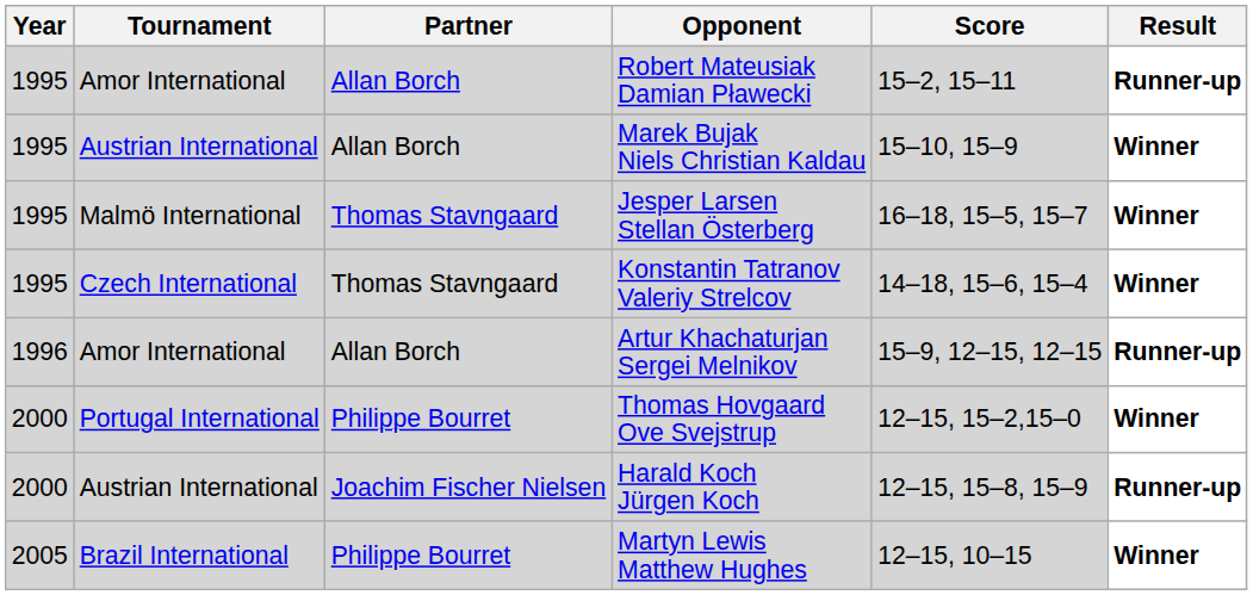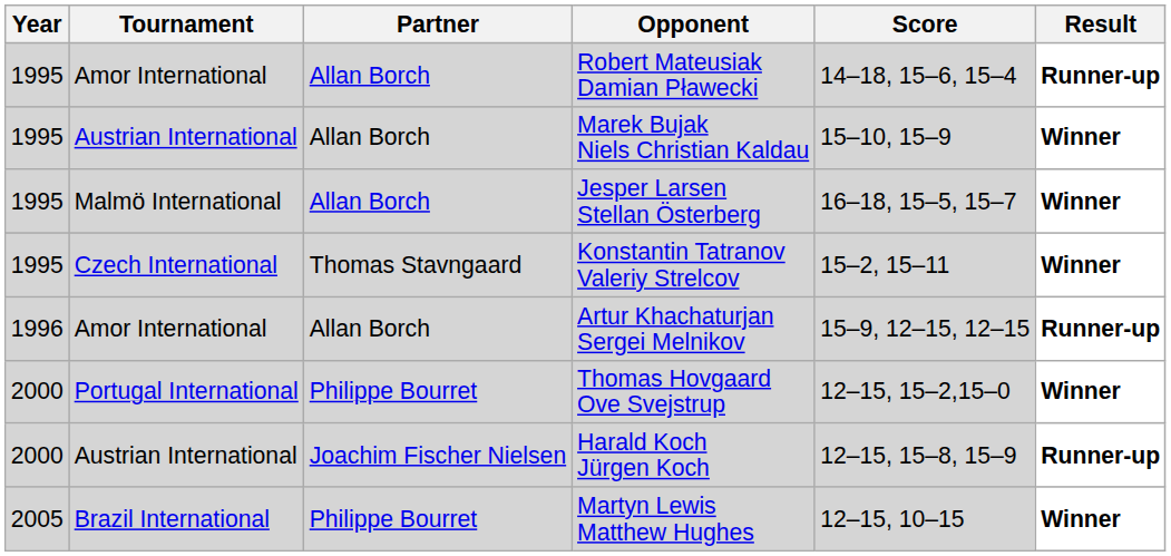Robert Mateusiak Damian Pławecki | Score: 15–2, 15–11 -> 14–18, 15–6, 15–4
Jesper Larsen Stellan Österberg | Partner: Thomas Stavngaard -> Allan Borch
Konstantin Tatranov Valeriy Strelcov | Score: 14–18, 15–6, 15–4 -> 15–2, 15–11
